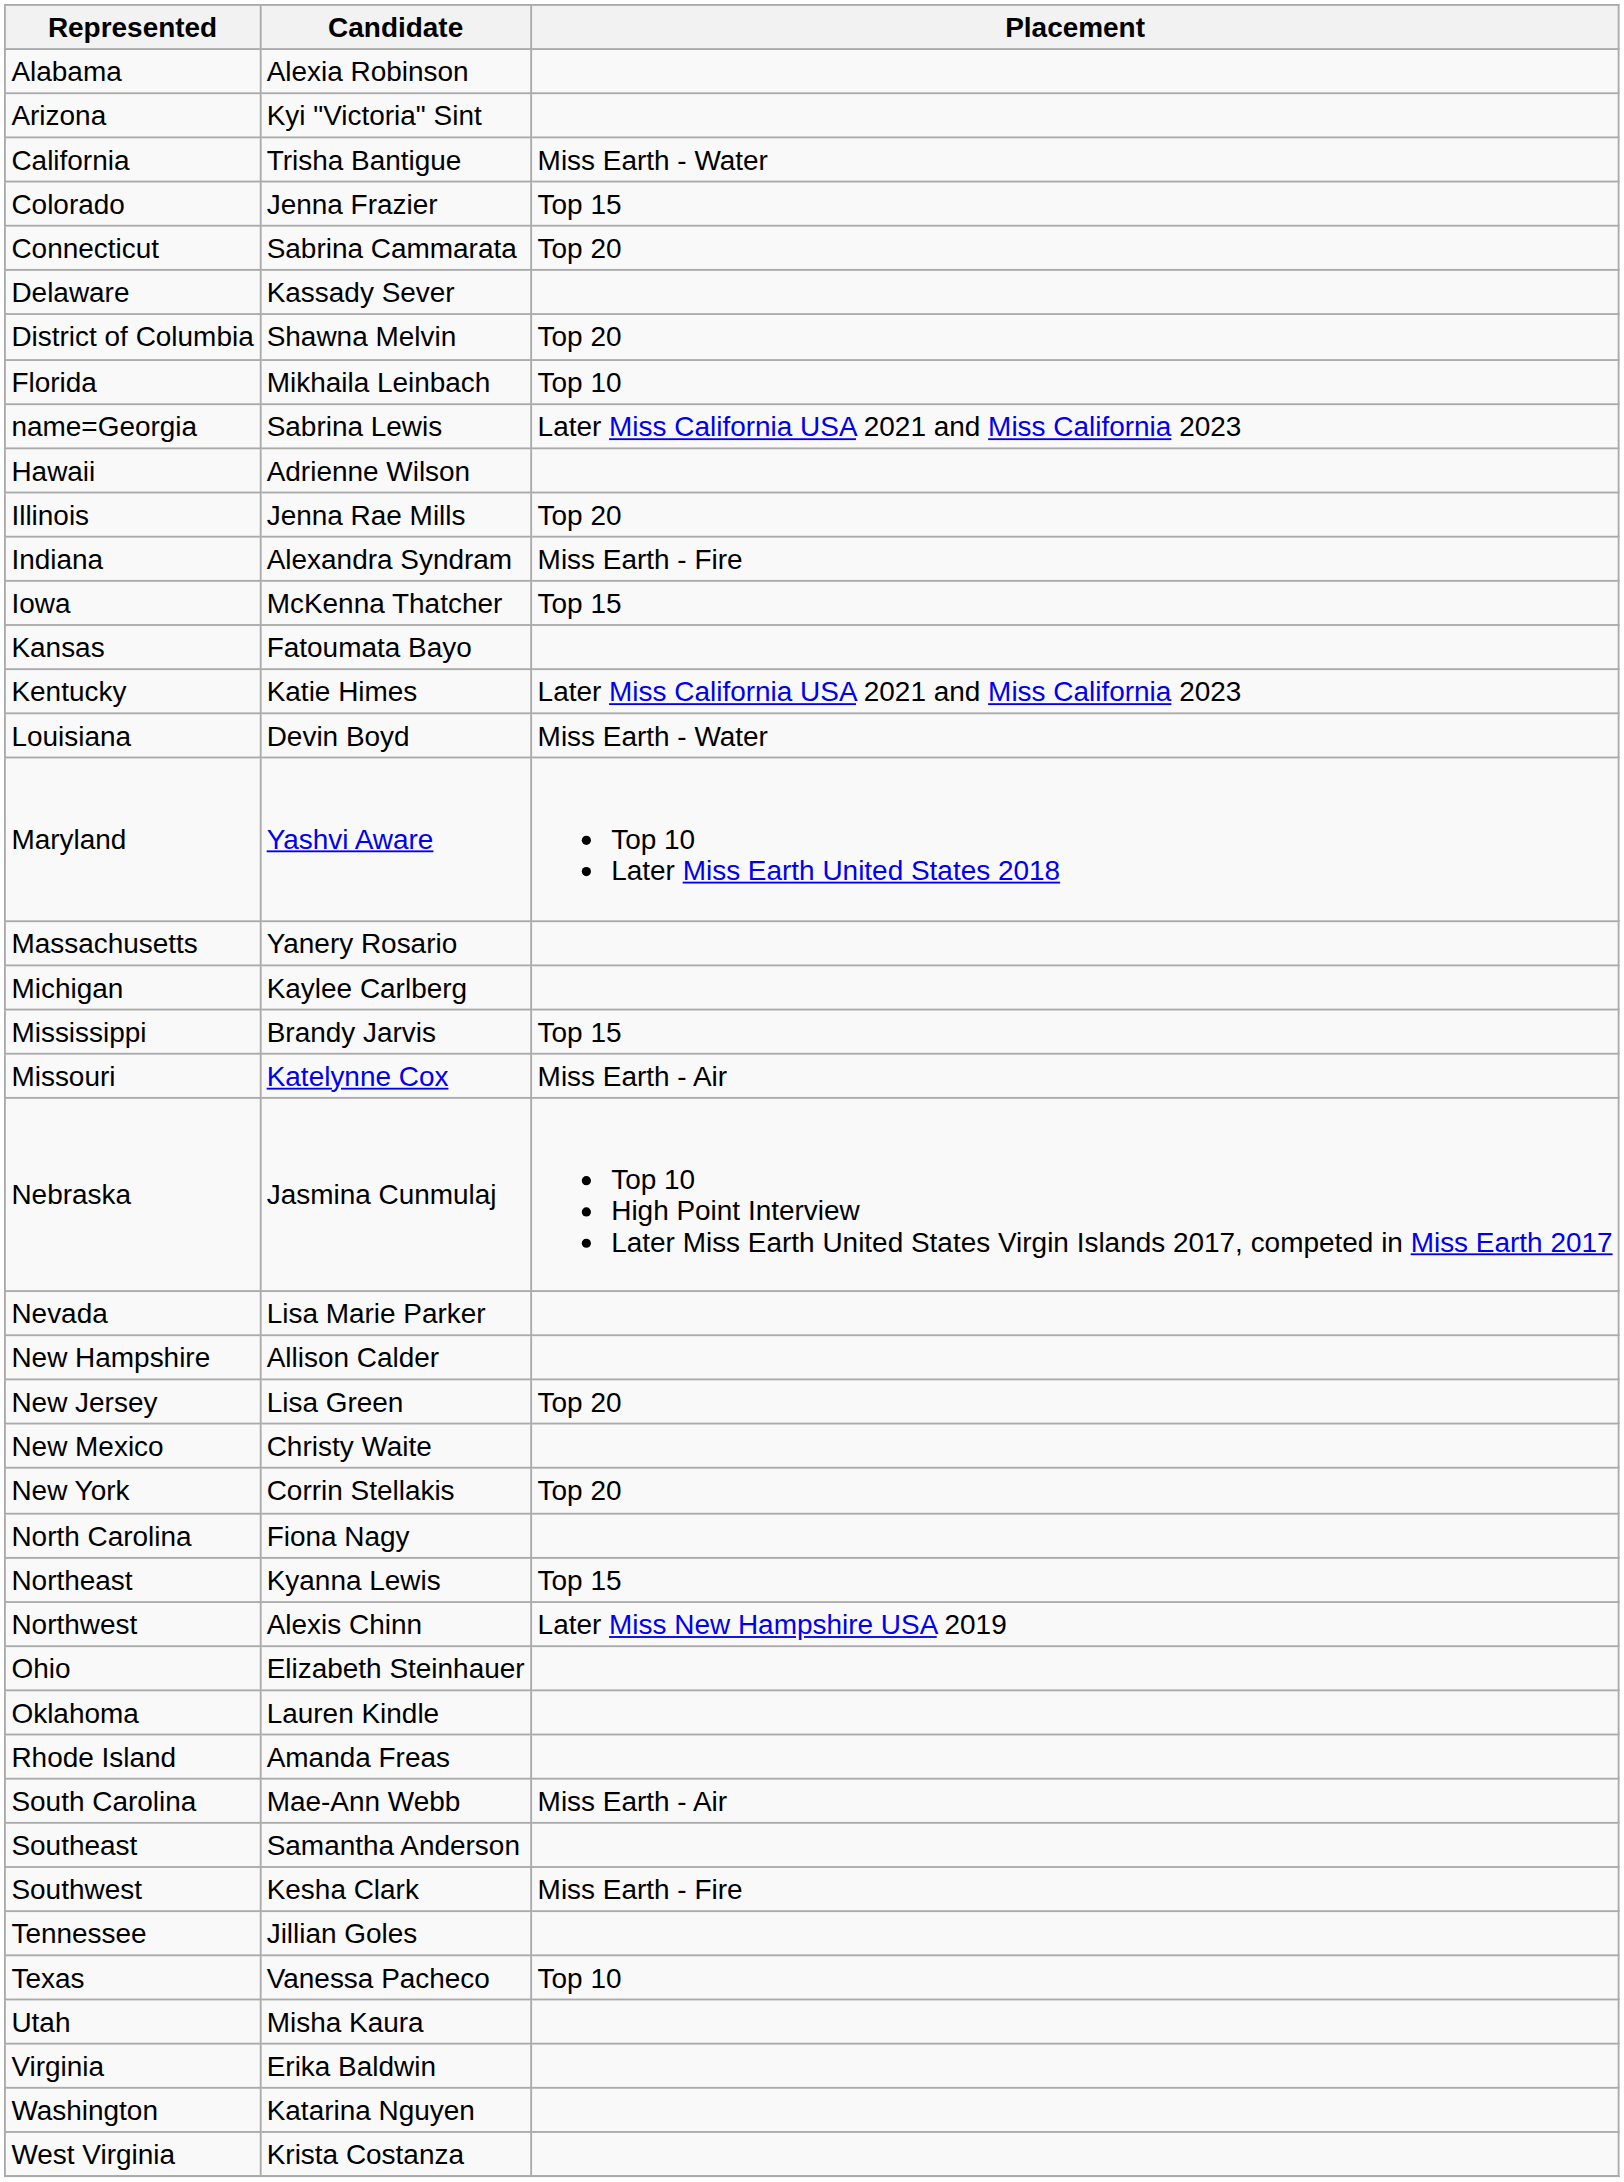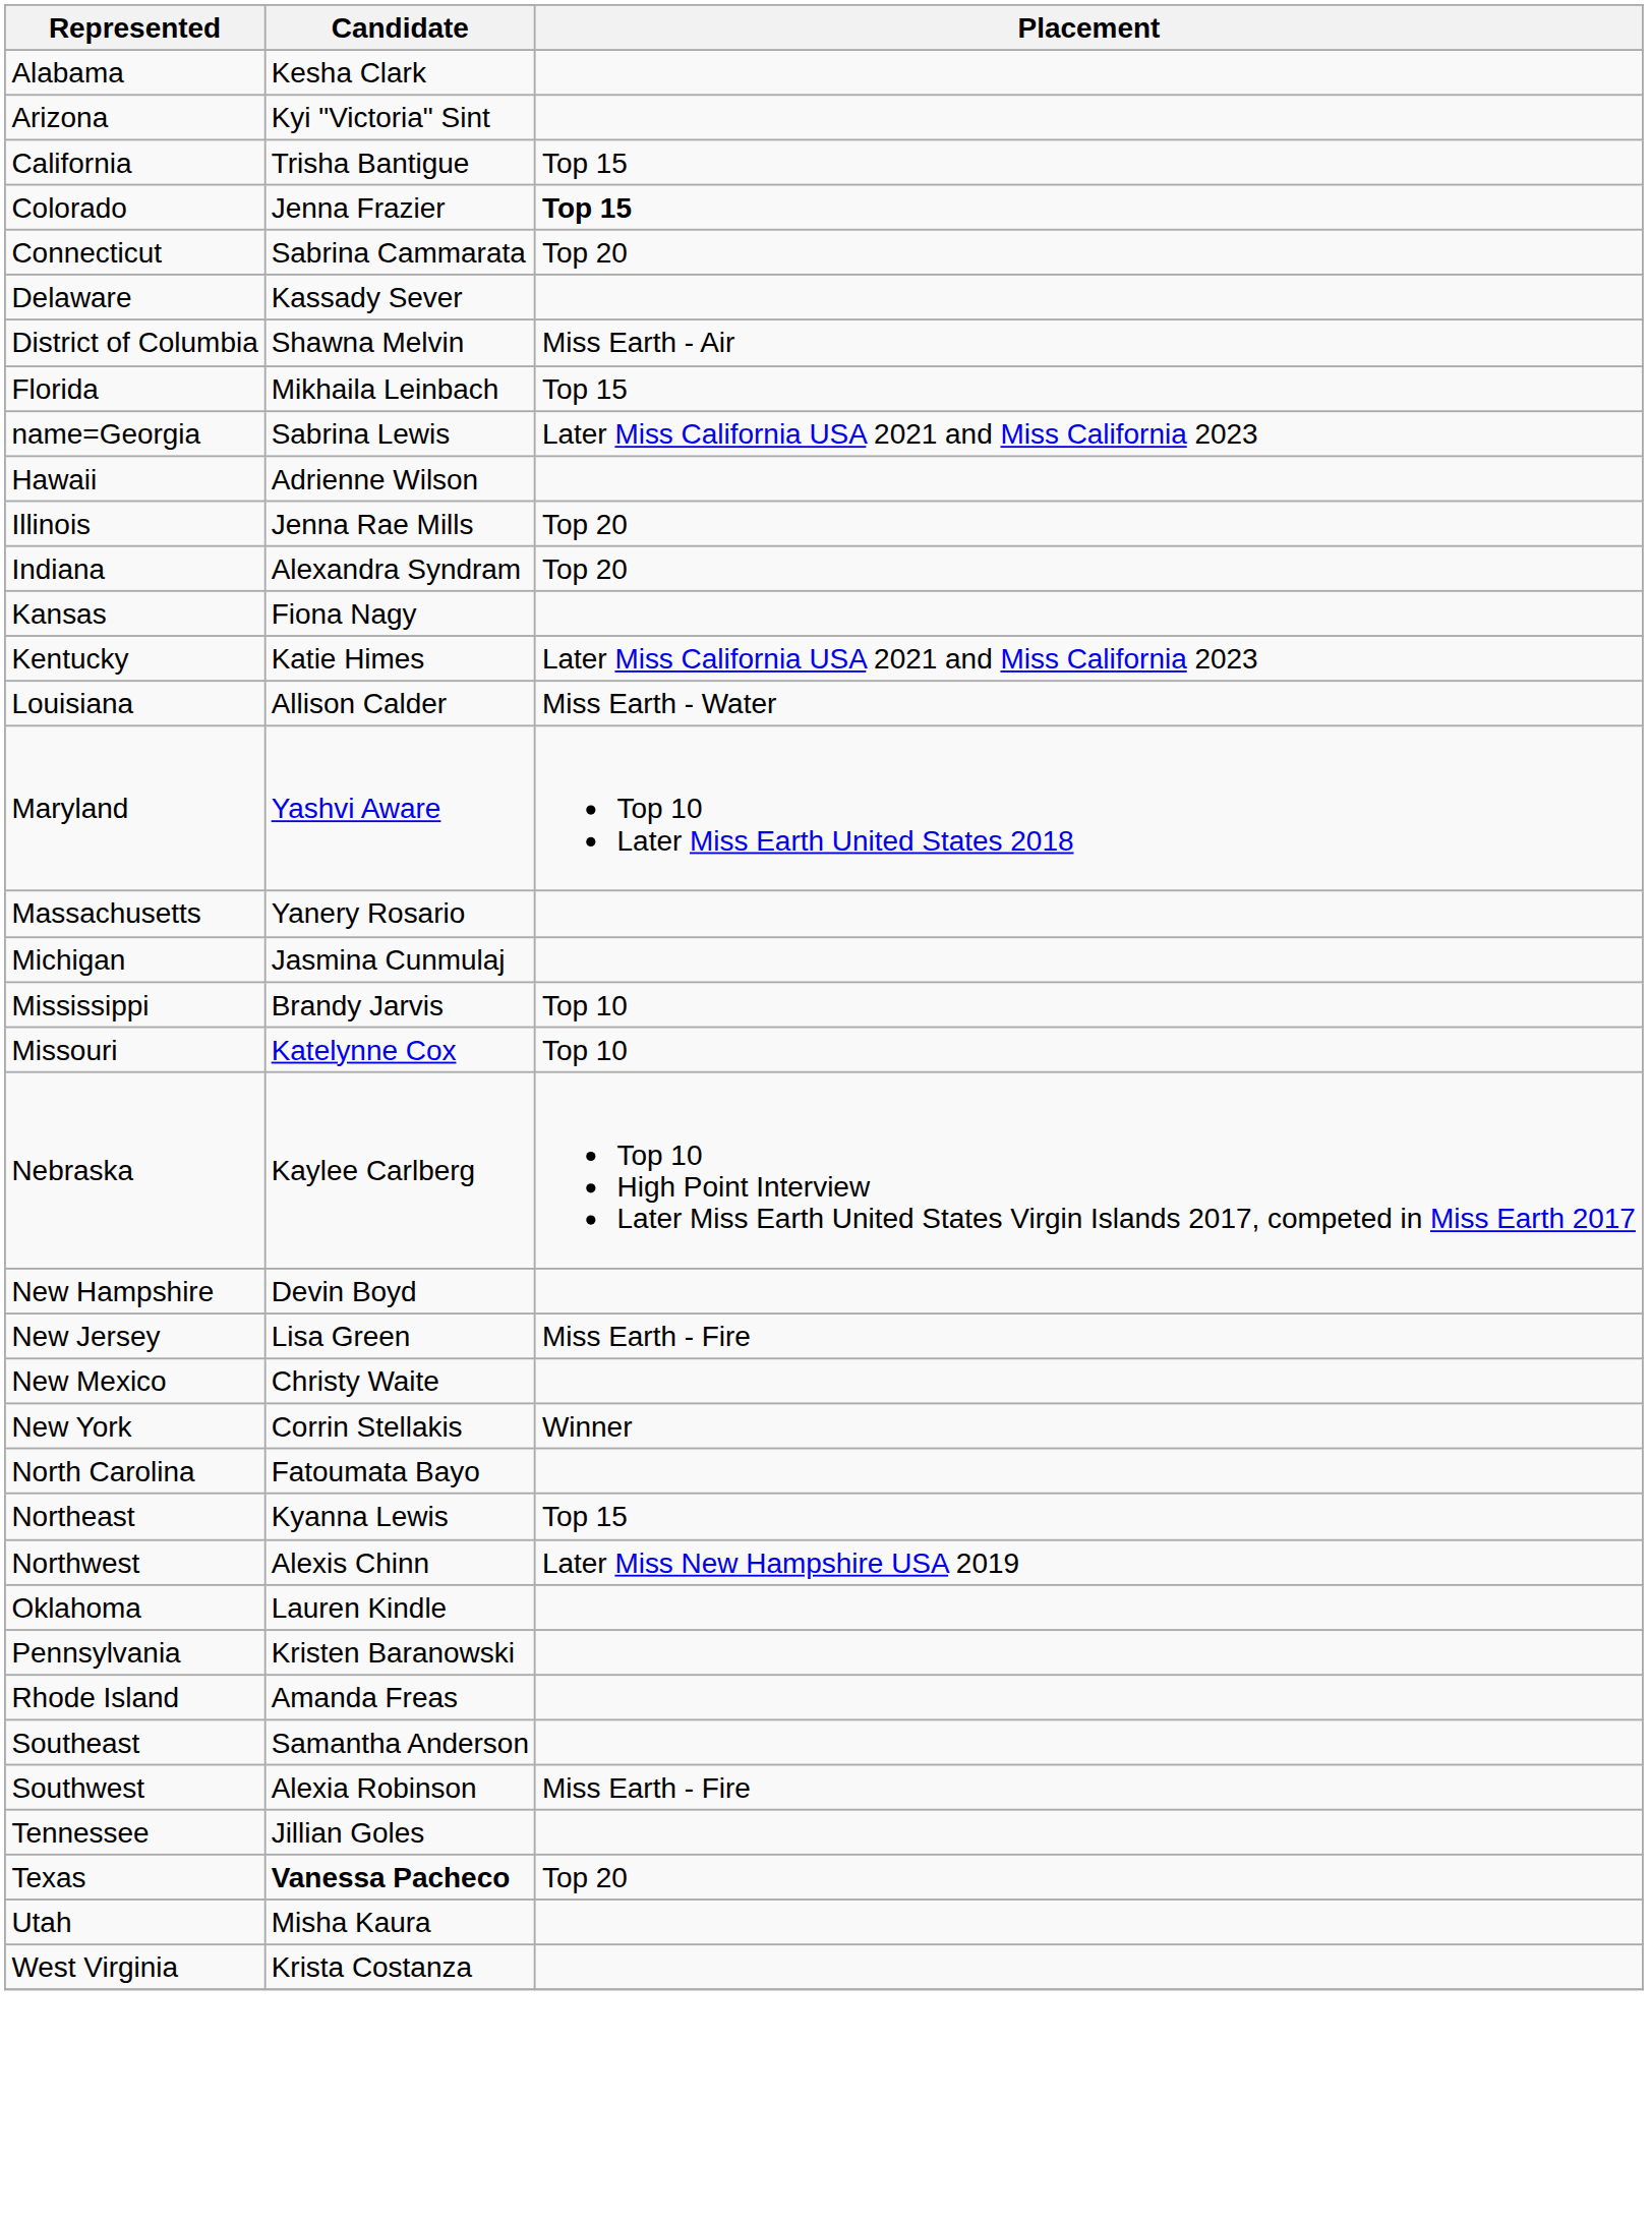Alabama | Candidate: Alexia Robinson -> Kesha Clark
California | Placement: Miss Earth - Water -> Top 15
Colorado | Placement: normal -> bold
District of Columbia | Placement: Top 20 -> Miss Earth - Air
Florida | Placement: Top 10 -> Top 15
Indiana | Placement: Miss Earth - Fire -> Top 20
- row: Iowa | McKenna Thatcher | Top 15
Kansas | Candidate: Fatoumata Bayo -> Fiona Nagy
Louisiana | Candidate: Devin Boyd -> Allison Calder
Michigan | Candidate: Kaylee Carlberg -> Jasmina Cunmulaj
Mississippi | Placement: Top 15 -> Top 10
Missouri | Placement: Miss Earth - Air -> Top 10
Nebraska | Candidate: Jasmina Cunmulaj -> Kaylee Carlberg
- row: Nevada | Lisa Marie Parker
New Hampshire | Candidate: Allison Calder -> Devin Boyd
New Jersey | Placement: Top 20 -> Miss Earth - Fire
New York | Placement: Top 20 -> Winner
North Carolina | Candidate: Fiona Nagy -> Fatoumata Bayo
- row: Ohio | Elizabeth Steinhauer
+ row: Pennsylvania | Kristen Baranowski
- row: South Carolina | Mae-Ann Webb | Miss Earth - Air
Southwest | Candidate: Kesha Clark -> Alexia Robinson
Texas | Candidate: normal -> bold
Texas | Placement: Top 10 -> Top 20
- row: Virginia | Erika Baldwin
- row: Washington | Katarina Nguyen
